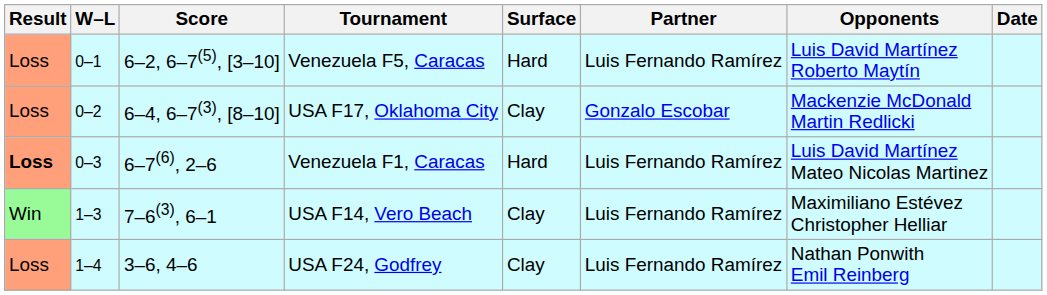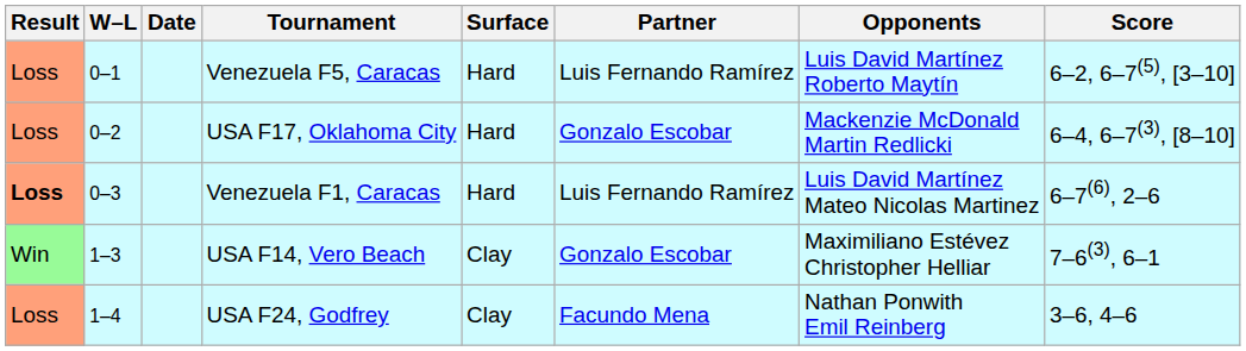columns swapped: Date <-> Score
USA F17, Oklahoma City | Surface: Clay -> Hard
USA F14, Vero Beach | Partner: Luis Fernando Ramírez -> Gonzalo Escobar
USA F24, Godfrey | Partner: Luis Fernando Ramírez -> Facundo Mena
